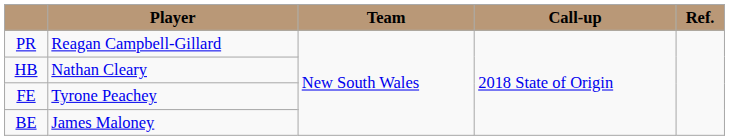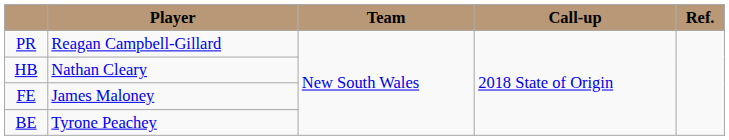FE | Player: Tyrone Peachey -> James Maloney
BE | Player: James Maloney -> Tyrone Peachey
